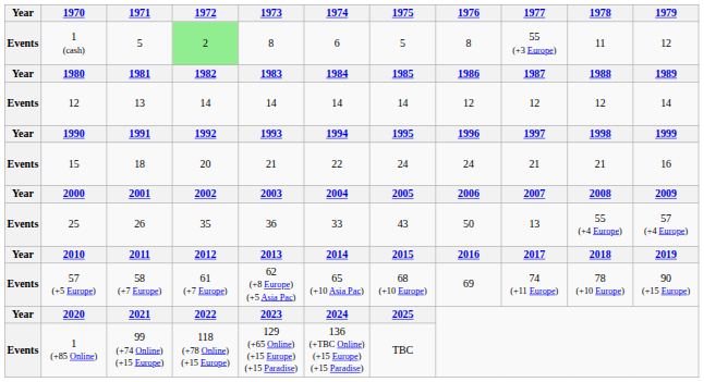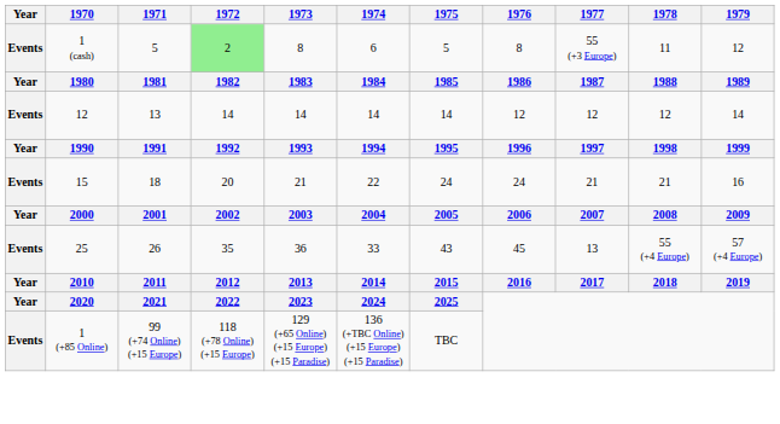25 | 1976: 50 -> 45
- row: Events | 57 (+5 Europe) | 58 (+7 Europe) | 61 (+7 Europe) | 62 (+8 Europe) (+5 Asia Pac) | 65 (+10 Asia Pac) | 68 (+10 Europe) | 69 | 74 (+11 Europe) | 78 (+10 Europe) | 90 (+15 Europe)
